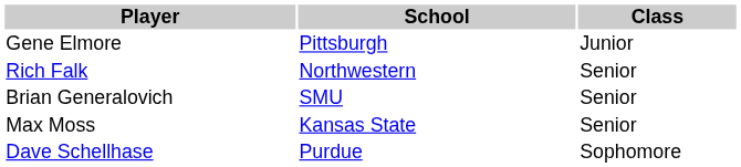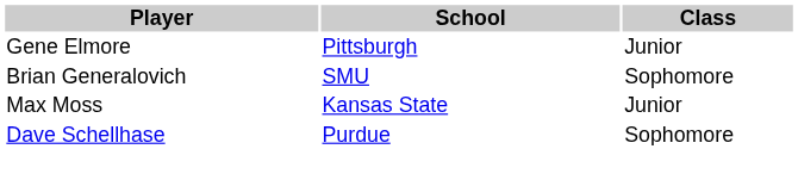- row: Rich Falk | Northwestern | Senior
Brian Generalovich | Class: Senior -> Sophomore
Max Moss | Class: Senior -> Junior
